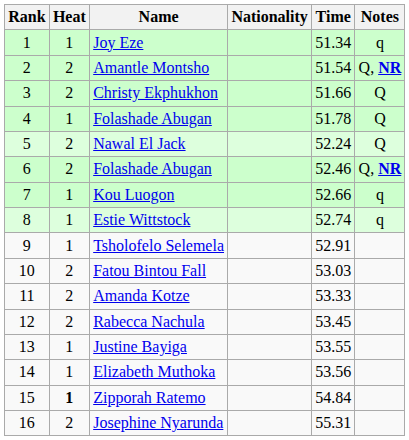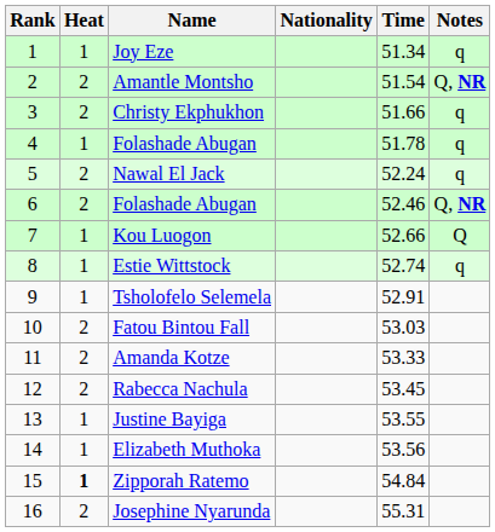Christy Ekphukhon | Notes: Q -> q
4 / Folashade Abugan | Notes: Q -> q
Nawal El Jack | Notes: Q -> q
Kou Luogon | Notes: q -> Q
